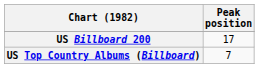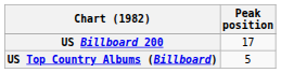US Top Country Albums (Billboard) | Peak position: 7 -> 5
